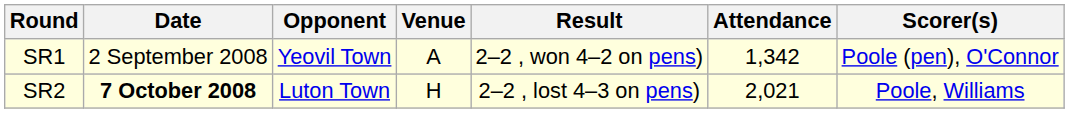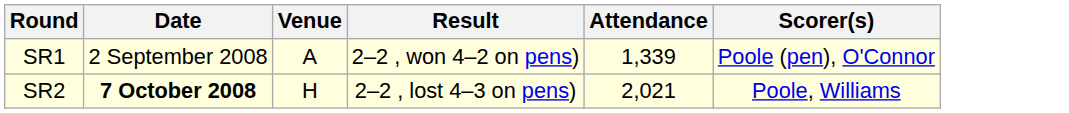- column: Opponent | Yeovil Town | Luton Town
SR1 | Attendance: 1,342 -> 1,339
